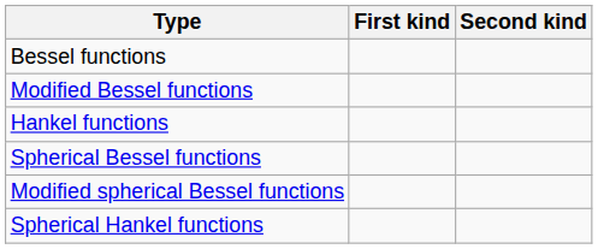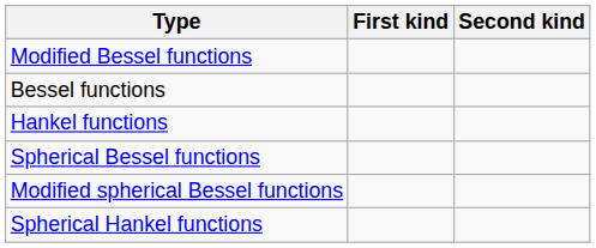rows swapped: Bessel functions <-> Modified Bessel functions
